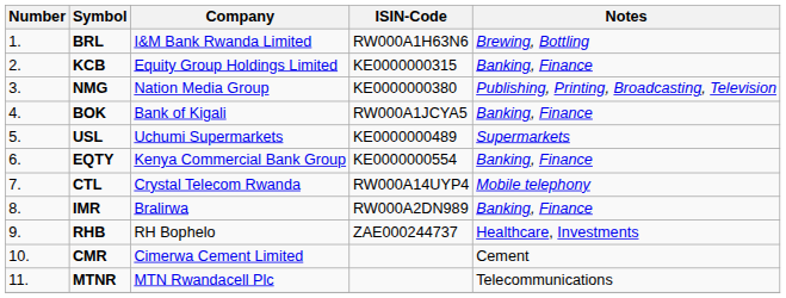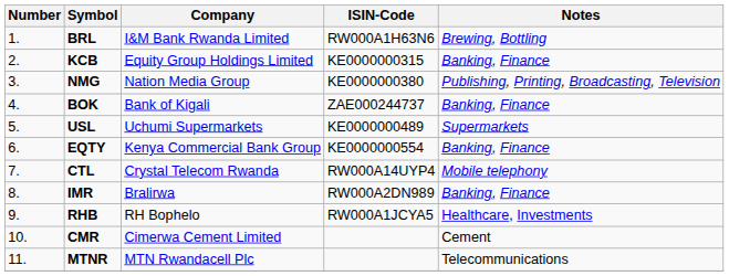BOK | ISIN-Code: RW000A1JCYA5 -> ZAE000244737
RHB | ISIN-Code: ZAE000244737 -> RW000A1JCYA5
